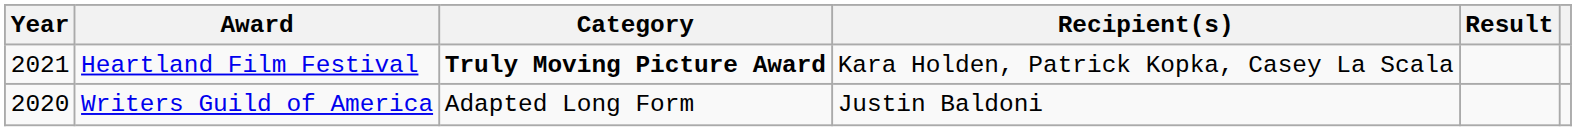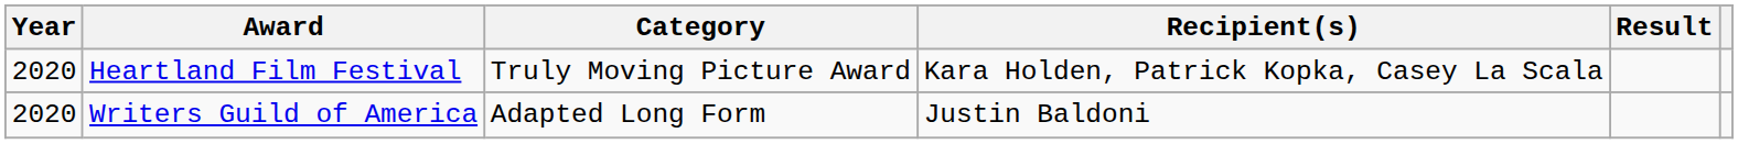Heartland Film Festival | Year: 2021 -> 2020
Heartland Film Festival | Category: bold -> normal
